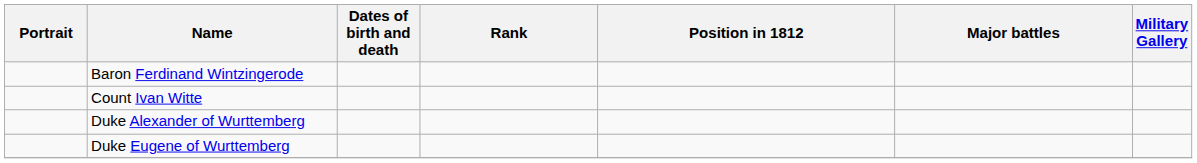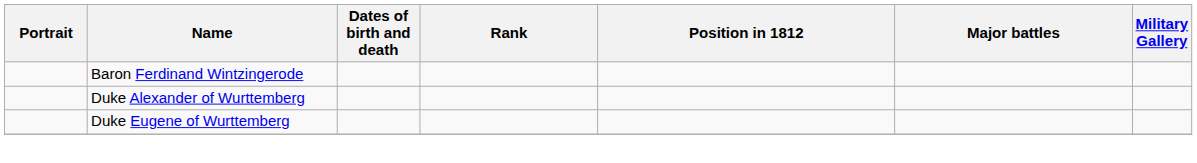- row: Count Ivan Witte
